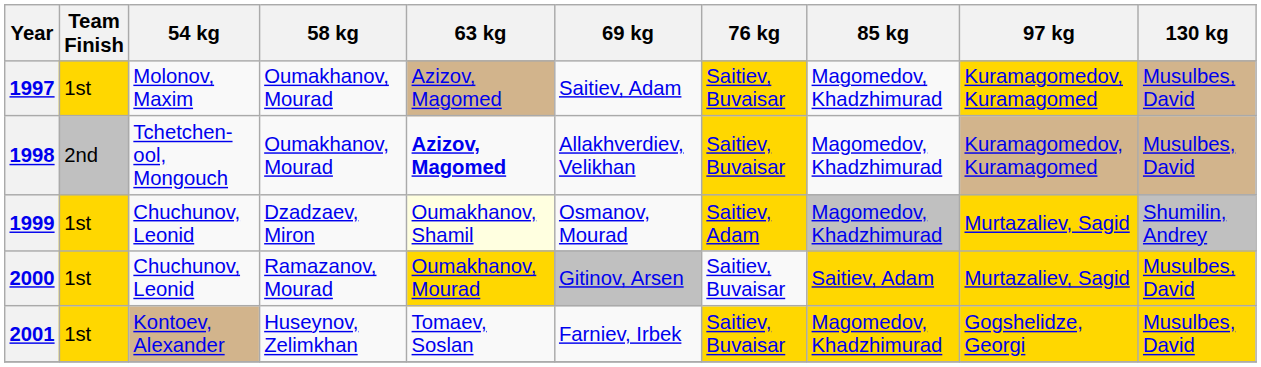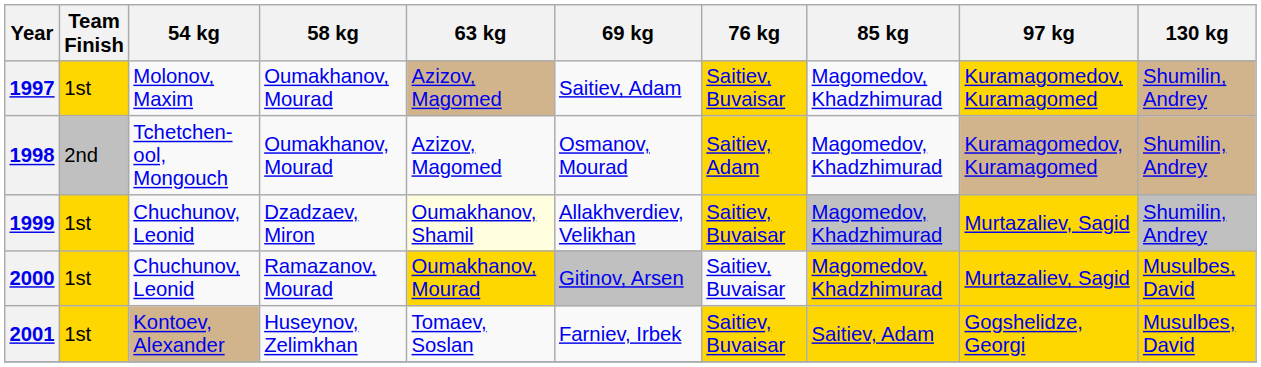1997 | 130 kg: Musulbes, David -> Shumilin, Andrey
1998 | 63 kg: bold -> normal
1998 | 69 kg: Allakhverdiev, Velikhan -> Osmanov, Mourad
1998 | 76 kg: Saitiev, Buvaisar -> Saitiev, Adam
1998 | 130 kg: Musulbes, David -> Shumilin, Andrey
1999 | 69 kg: Osmanov, Mourad -> Allakhverdiev, Velikhan
1999 | 76 kg: Saitiev, Adam -> Saitiev, Buvaisar
2000 | 85 kg: Saitiev, Adam -> Magomedov, Khadzhimurad
2001 | 85 kg: Magomedov, Khadzhimurad -> Saitiev, Adam
